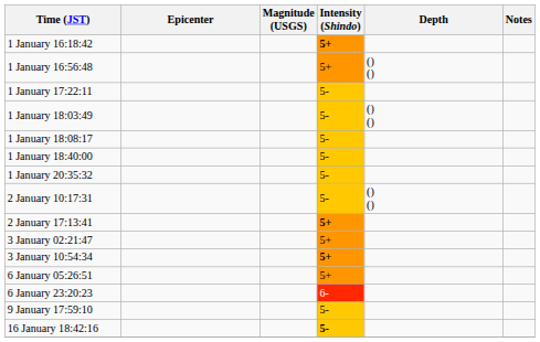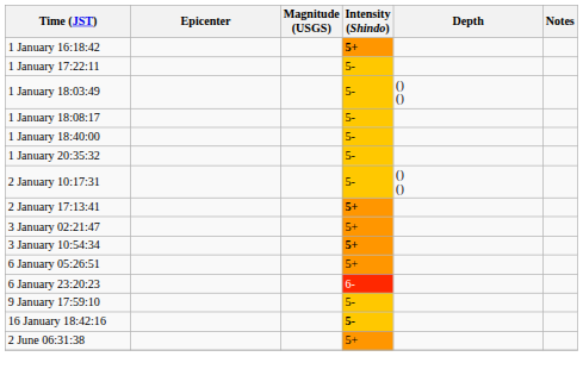- row: 1 January 16:56:48 | 5+ | () ()
+ row: 2 June 06:31:38 | 5+
